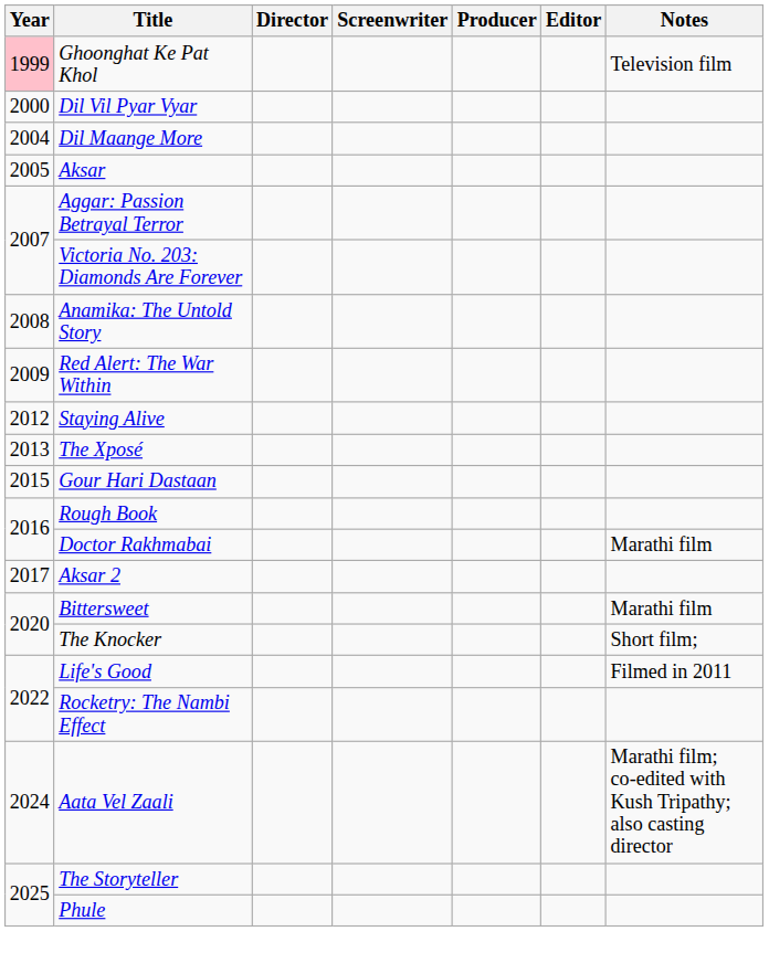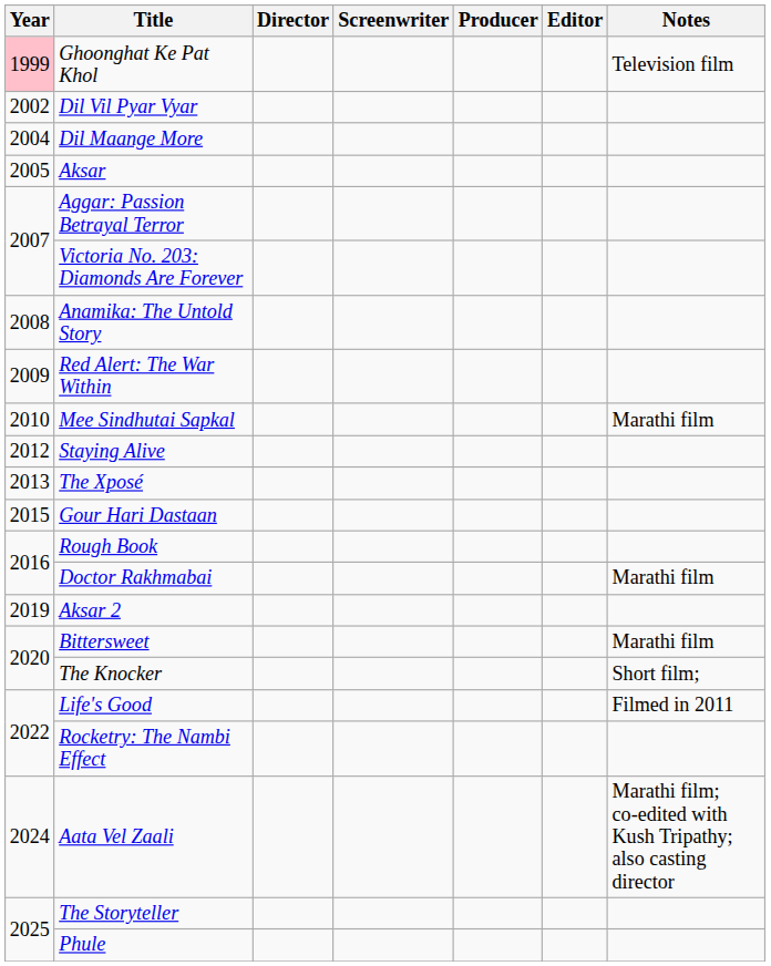Dil Vil Pyar Vyar | Year: 2000 -> 2002
+ row: 2010 | Mee Sindhutai Sapkal | Marathi film
Aksar 2 | Year: 2017 -> 2019
